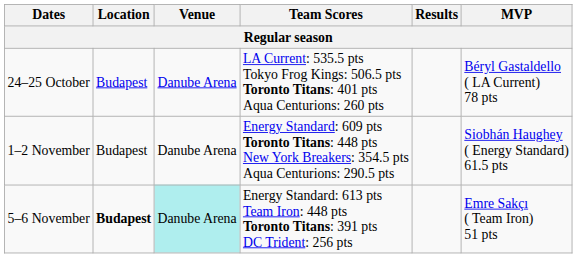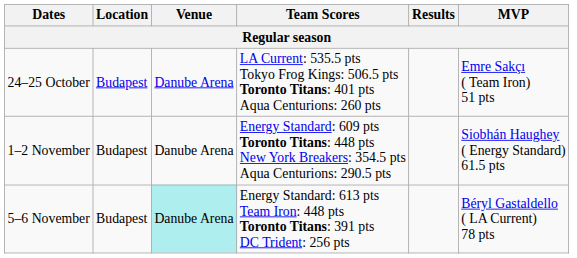24–25 October | MVP: Béryl Gastaldello ( LA Current) 78 pts -> Emre Sakçı ( Team Iron) 51 pts
5–6 November | Location: bold -> normal
5–6 November | MVP: Emre Sakçı ( Team Iron) 51 pts -> Béryl Gastaldello ( LA Current) 78 pts
